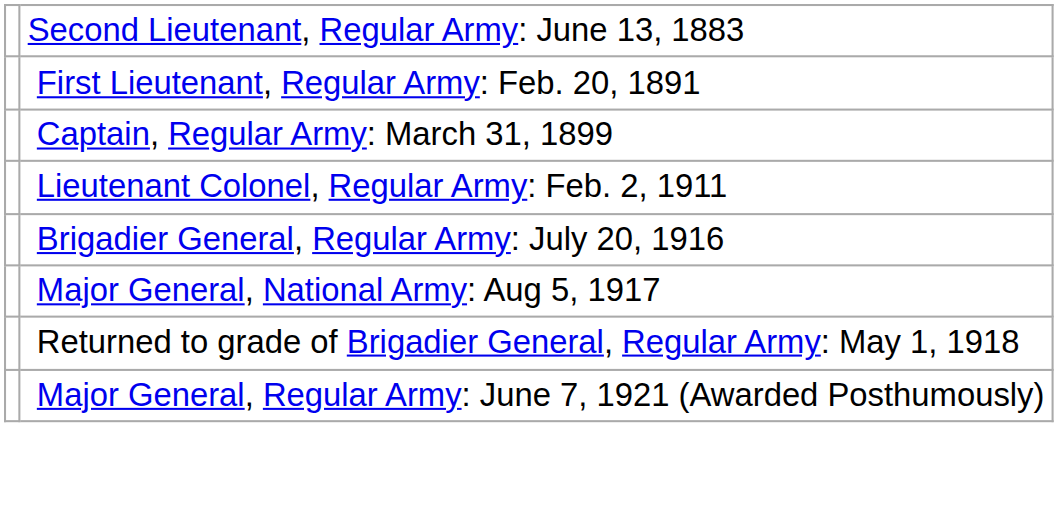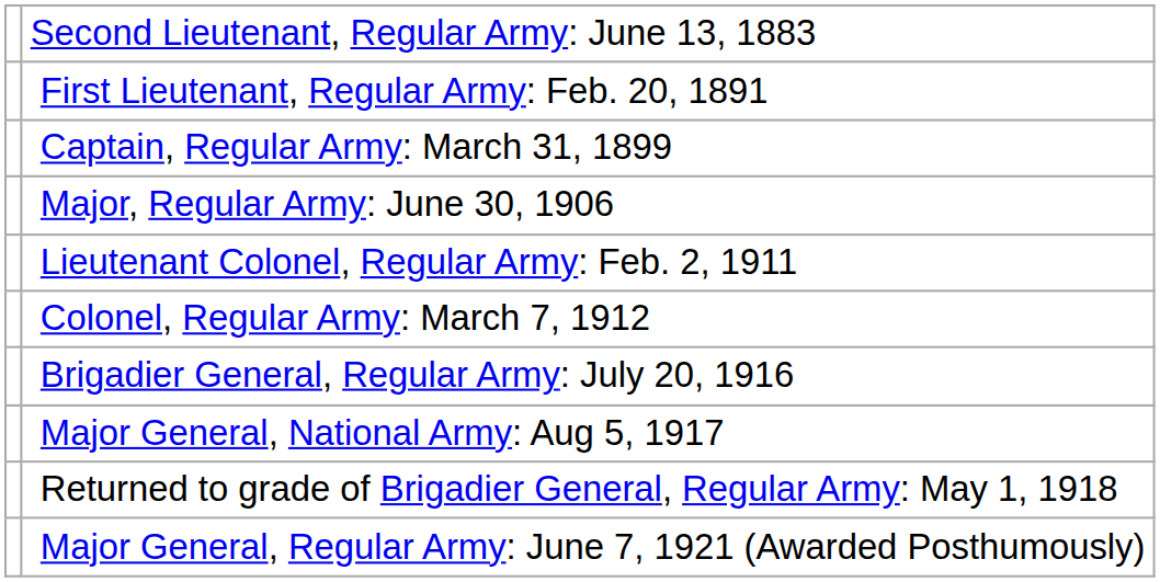+ row: Major, Regular Army: June 30, 1906
+ row: Colonel, Regular Army: March 7, 1912
